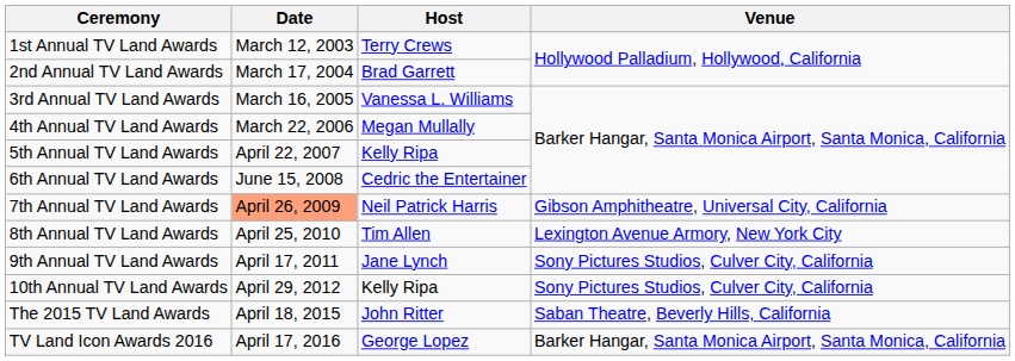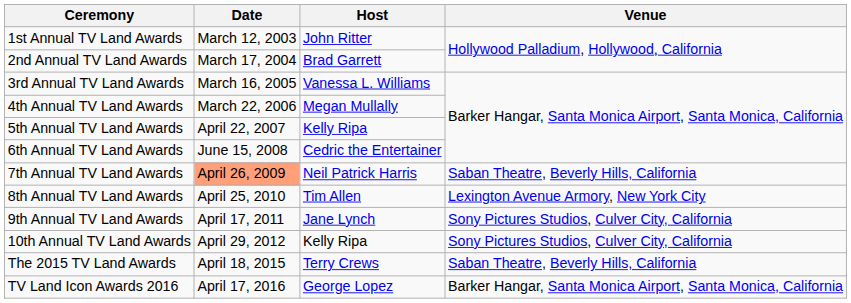1st Annual TV Land Awards | Host: Terry Crews -> John Ritter
7th Annual TV Land Awards | Venue: Gibson Amphitheatre, Universal City, California -> Saban Theatre, Beverly Hills, California
The 2015 TV Land Awards | Host: John Ritter -> Terry Crews
